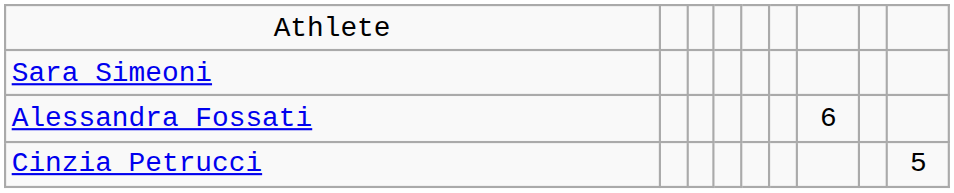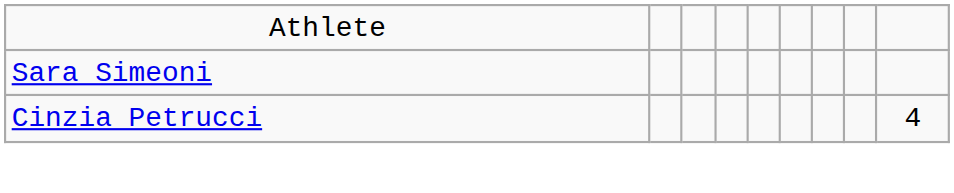- row: Alessandra Fossati | 6
Cinzia Petrucci | column 9: 5 -> 4
